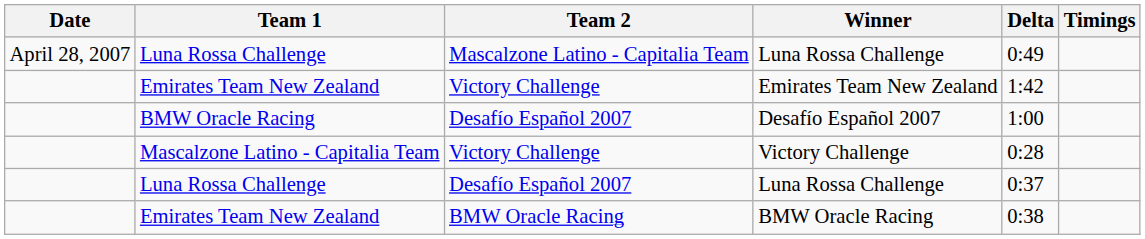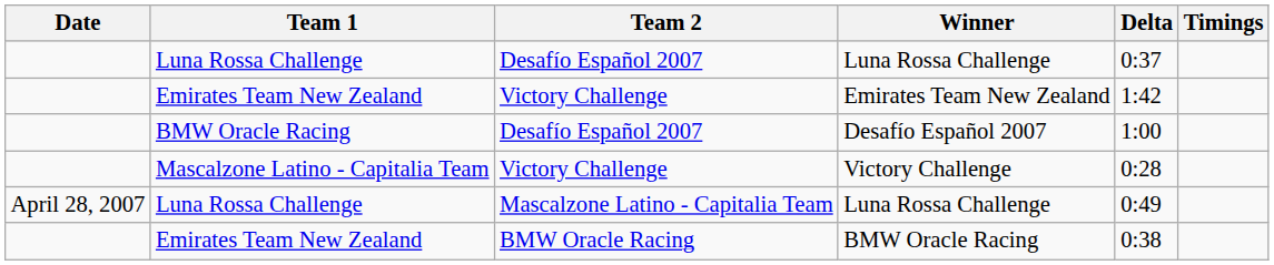rows swapped: Mascalzone Latino - Capitalia Team / Luna Rossa Challenge <-> Desafío Español 2007 / Luna Rossa Challenge
